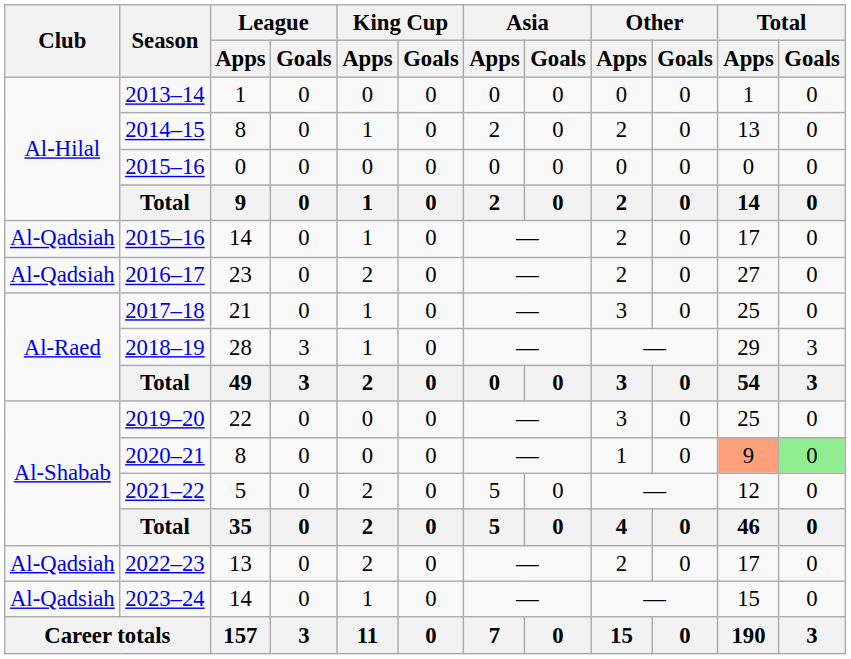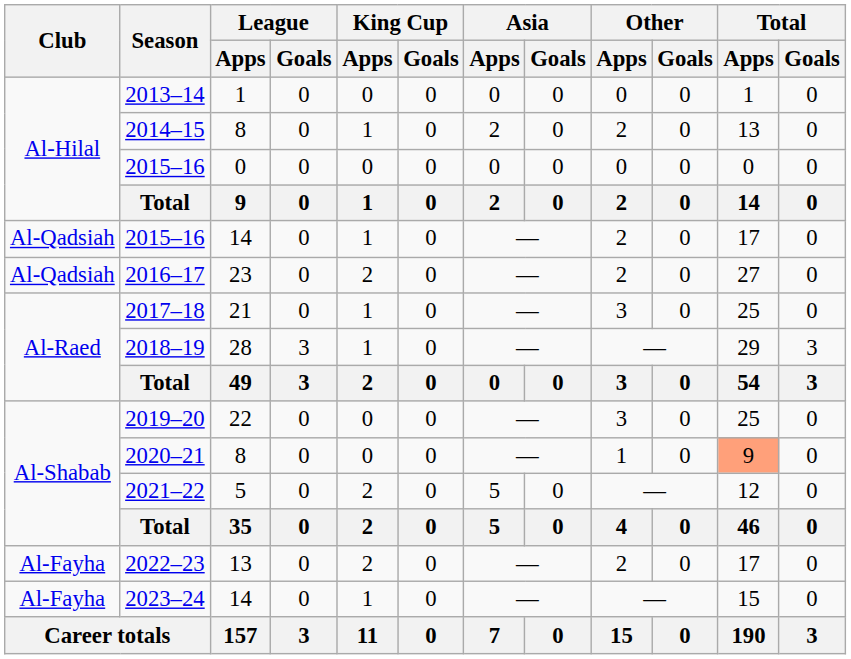2020–21 | Total / Goals: lightgreen background -> no background
2022–23 | Club: Al-Qadsiah -> Al-Fayha
2023–24 | Club: Al-Qadsiah -> Al-Fayha
